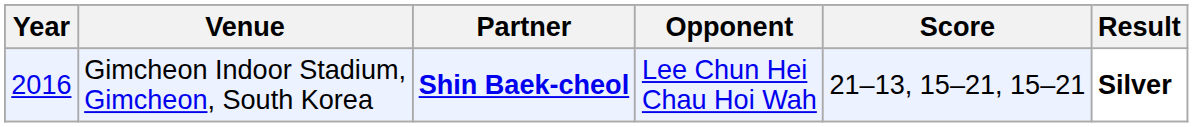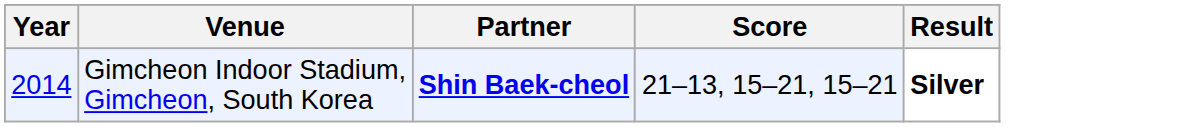- column: Opponent | Lee Chun Hei Chau Hoi Wah
Gimcheon Indoor Stadium, Gimcheon, South Korea | Year: 2016 -> 2014
